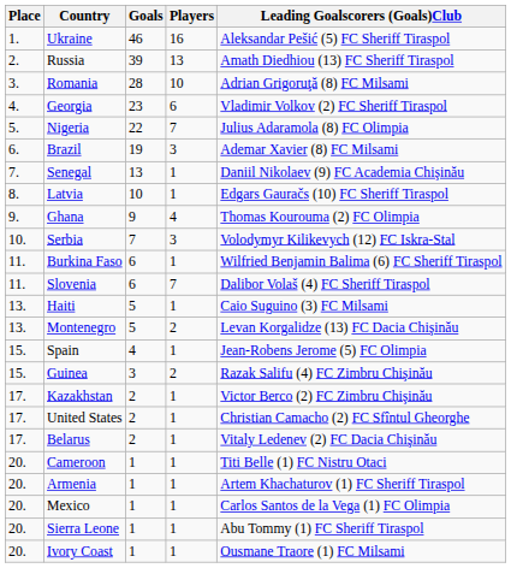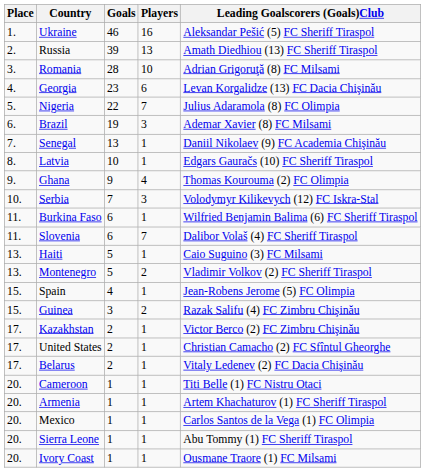Georgia | Leading Goalscorers (Goals)Club: Vladimir Volkov (2) FC Sheriff Tiraspol -> Levan Korgalidze (13) FC Dacia Chişinău
Montenegro | Leading Goalscorers (Goals)Club: Levan Korgalidze (13) FC Dacia Chişinău -> Vladimir Volkov (2) FC Sheriff Tiraspol
